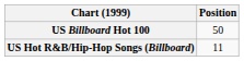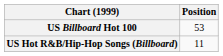US Billboard Hot 100 | Position: 50 -> 53
